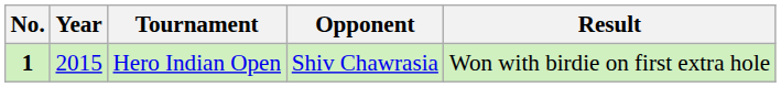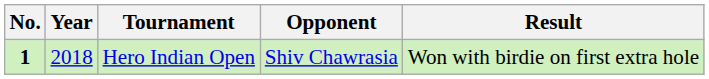Hero Indian Open | Year: 2015 -> 2018
